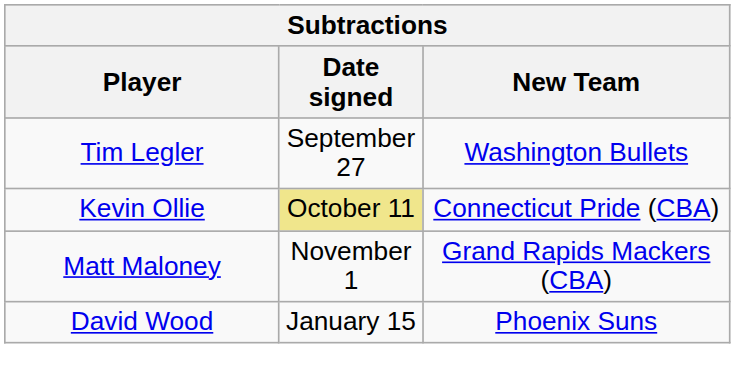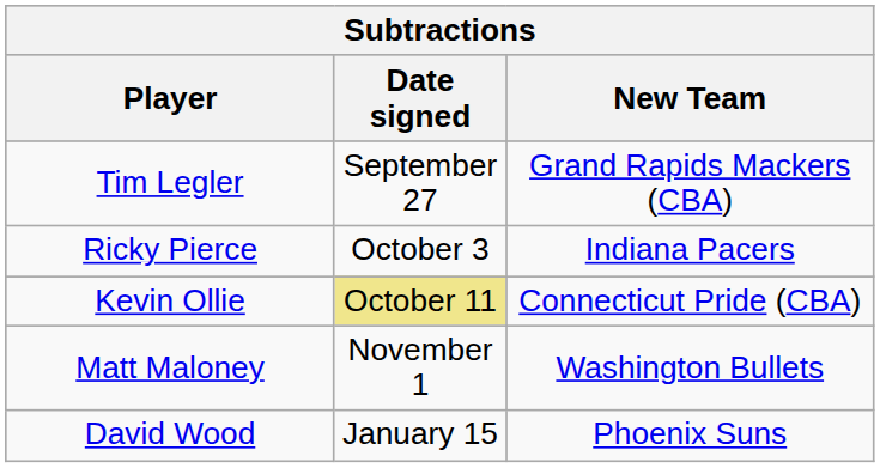Tim Legler | New Team: Washington Bullets -> Grand Rapids Mackers (CBA)
+ row: Ricky Pierce | October 3 | Indiana Pacers
Matt Maloney | New Team: Grand Rapids Mackers (CBA) -> Washington Bullets
